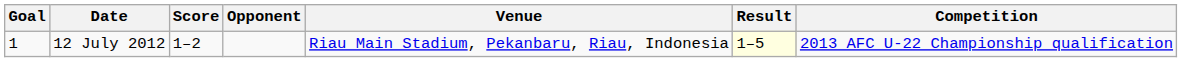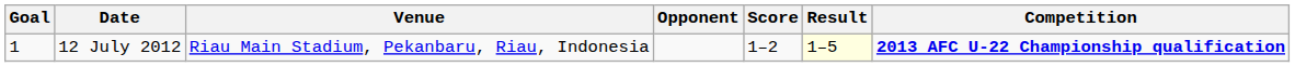columns swapped: Venue <-> Score
12 July 2012 | Competition: normal -> bold
